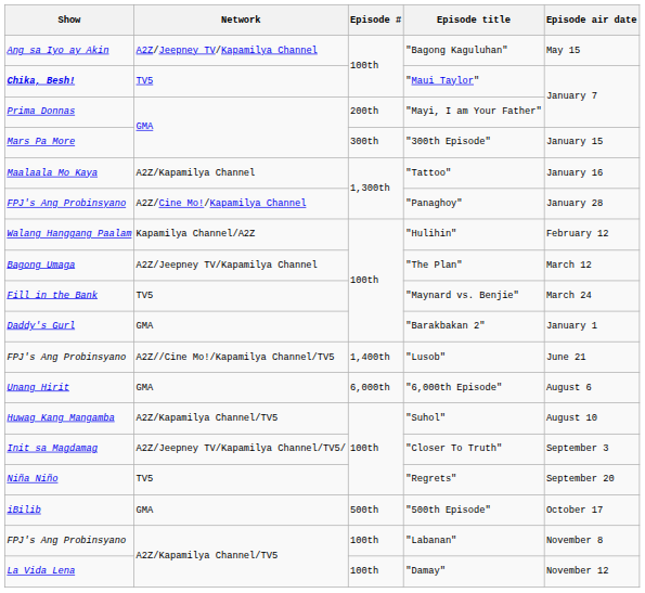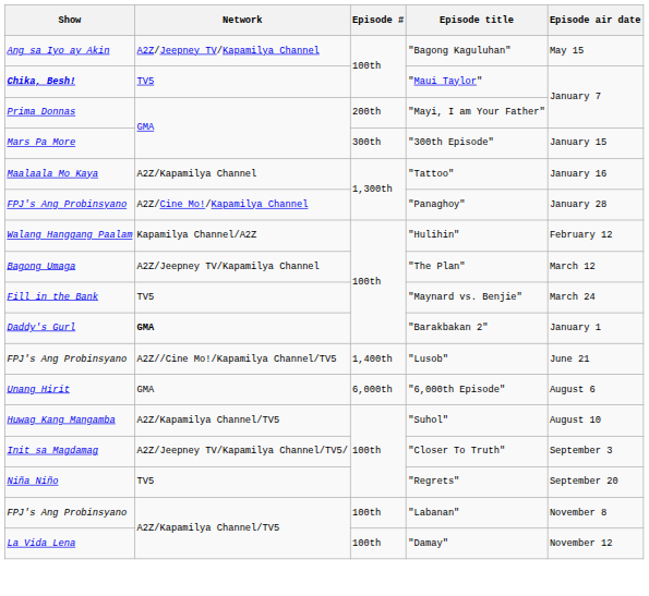"Barakbakan 2" | Network: normal -> bold
- row: iBilib | GMA | 500th | "500th Episode" | October 17
